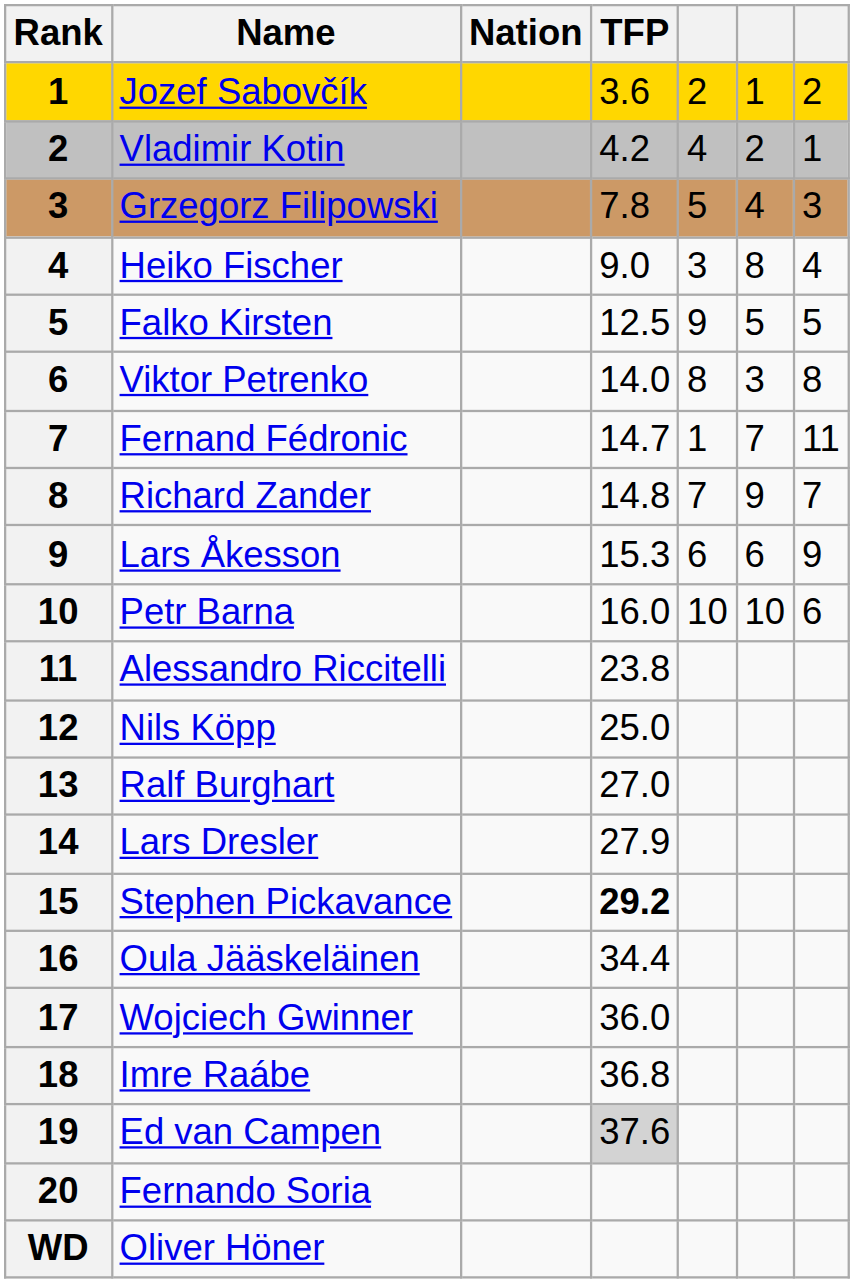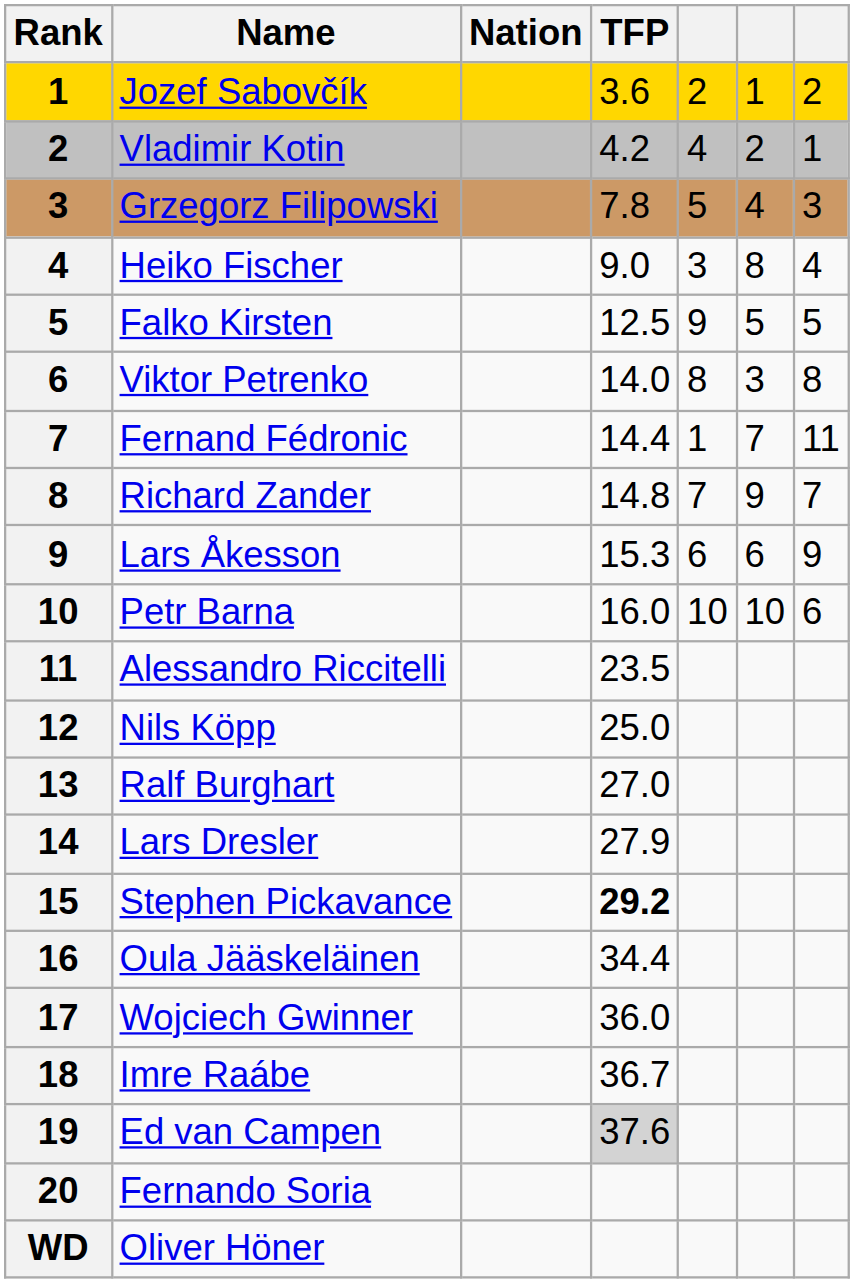Fernand Fédronic | TFP: 14.7 -> 14.4
Alessandro Riccitelli | TFP: 23.8 -> 23.5
Imre Raábe | TFP: 36.8 -> 36.7
